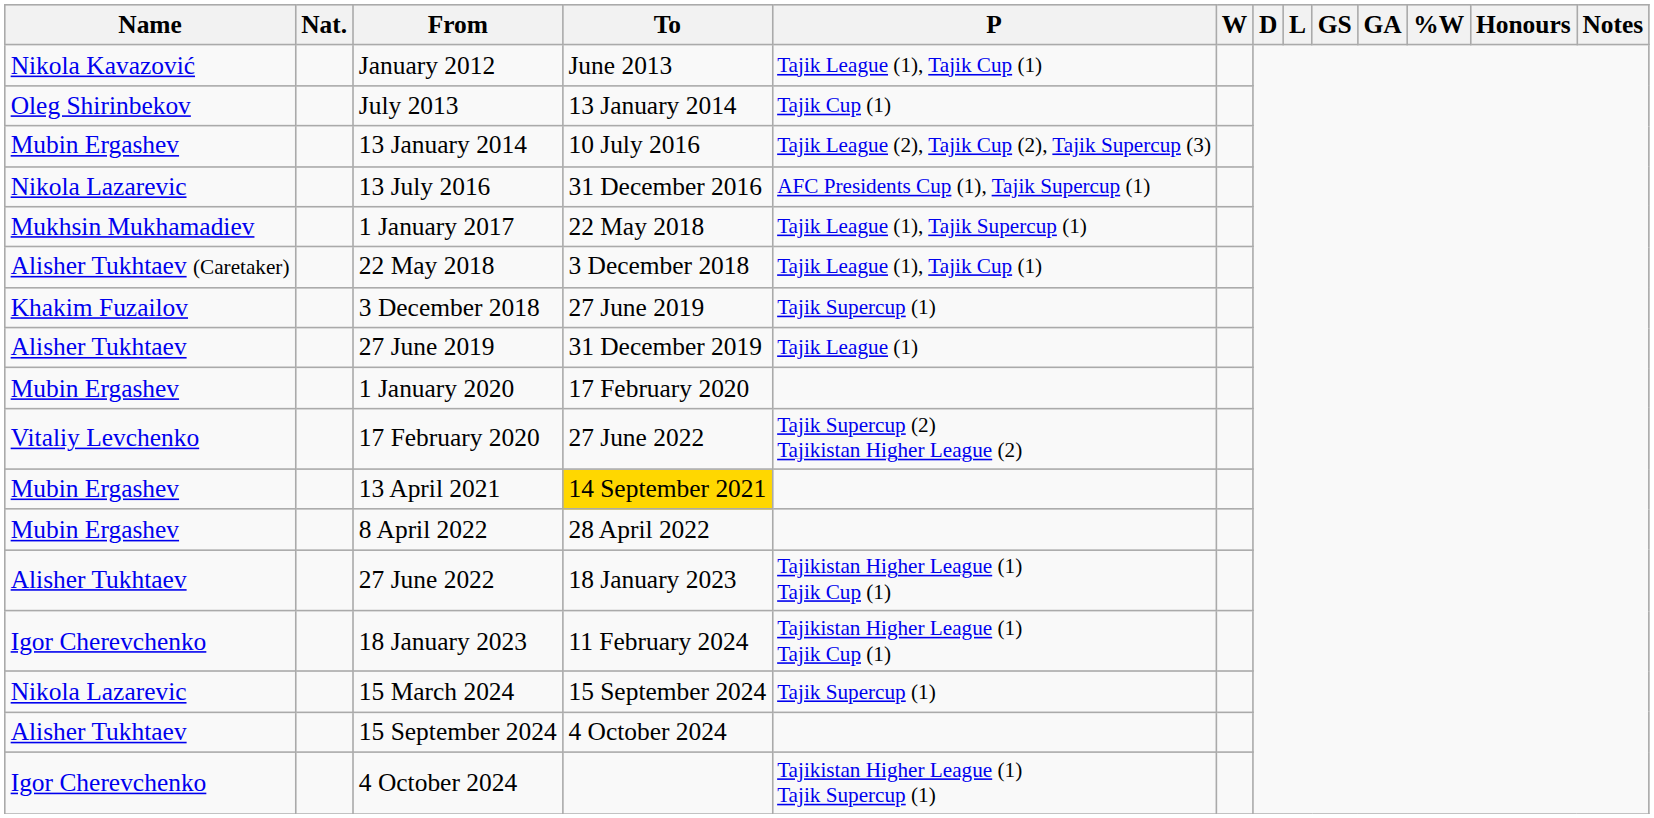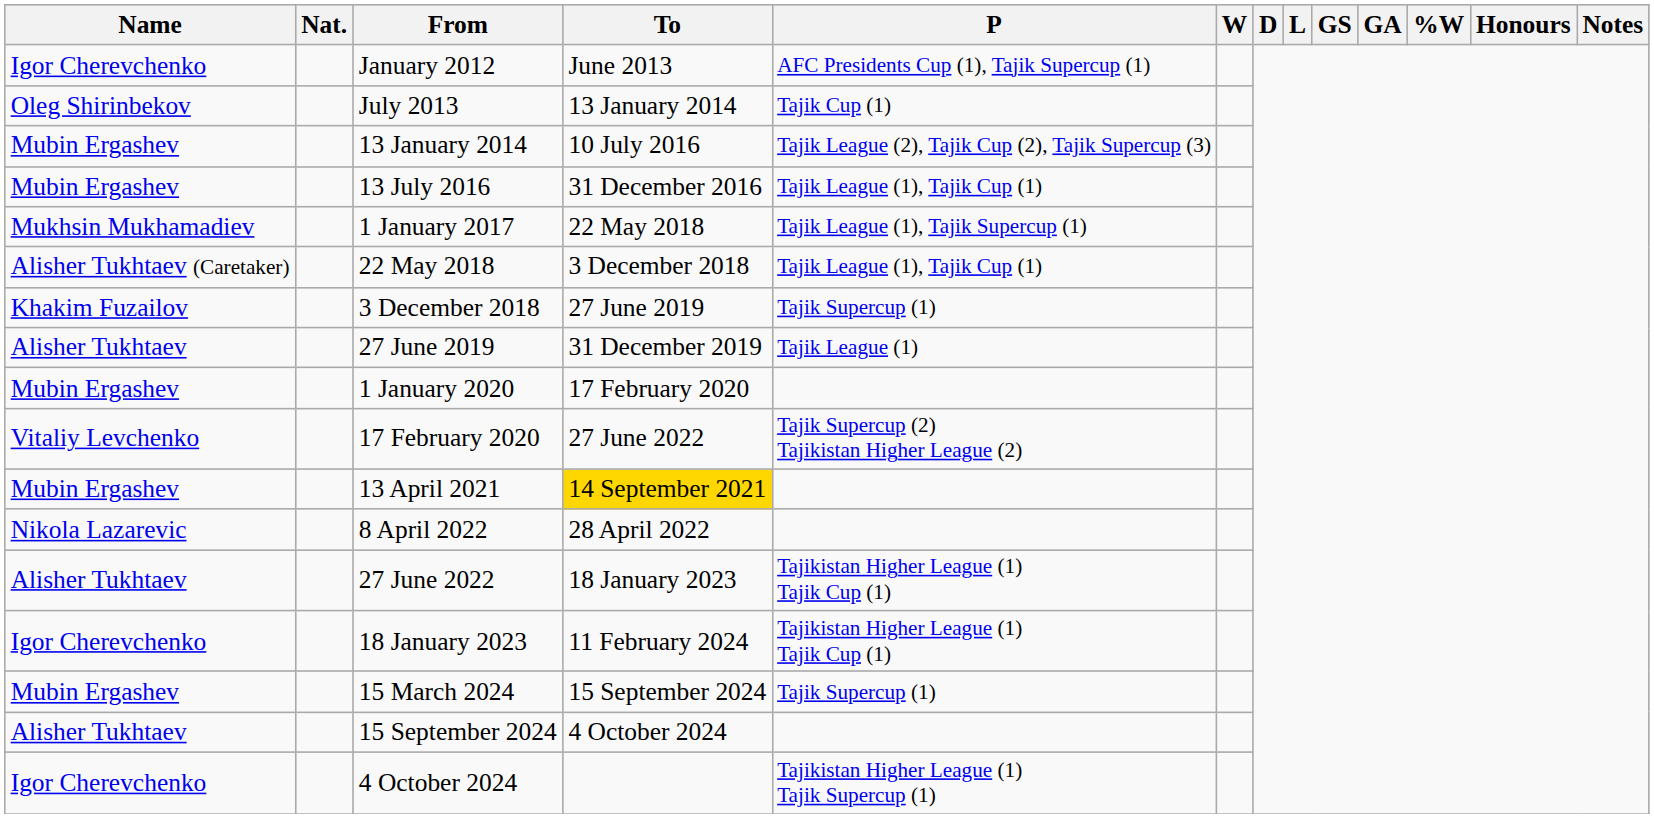January 2012 | Name: Nikola Kavazović -> Igor Cherevchenko
January 2012 | P: Tajik League (1), Tajik Cup (1) -> AFC Presidents Cup (1), Tajik Supercup (1)
13 July 2016 | Name: Nikola Lazarevic -> Mubin Ergashev
13 July 2016 | P: AFC Presidents Cup (1), Tajik Supercup (1) -> Tajik League (1), Tajik Cup (1)
8 April 2022 | Name: Mubin Ergashev -> Nikola Lazarevic
15 March 2024 | Name: Nikola Lazarevic -> Mubin Ergashev
